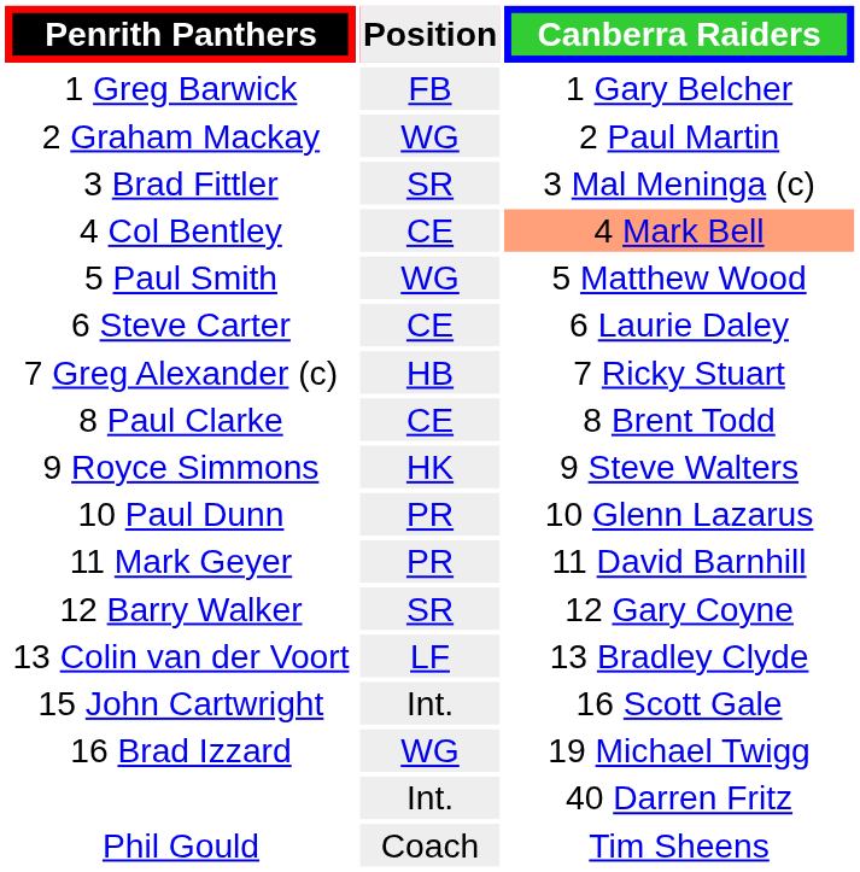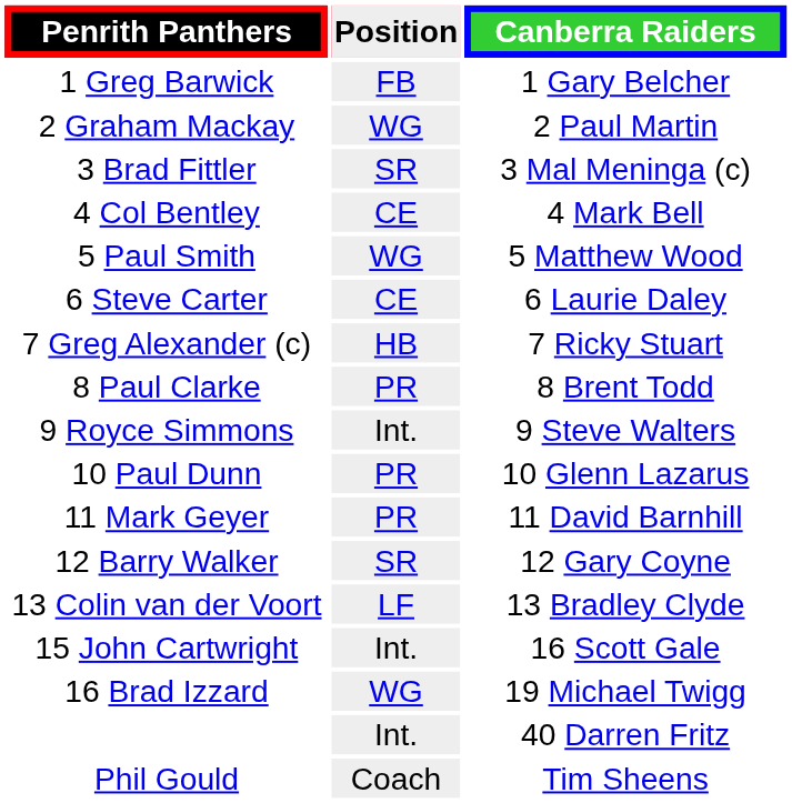4 Col Bentley | Canberra Raiders: lightsalmon background -> no background
8 Paul Clarke | Position: CE -> PR
9 Royce Simmons | Position: HK -> Int.
